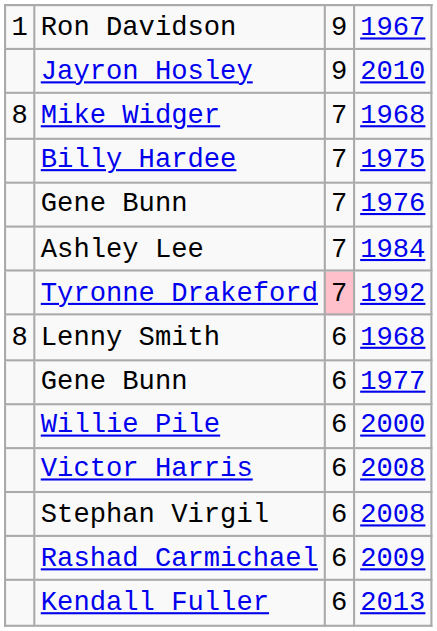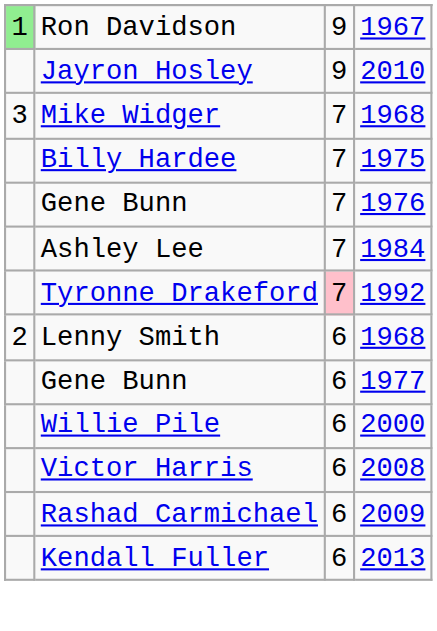Ron Davidson | column 1: no background -> lightgreen background
Mike Widger | column 1: 8 -> 3
Lenny Smith | column 1: 8 -> 2
- row: Stephan Virgil | 6 | 2008
